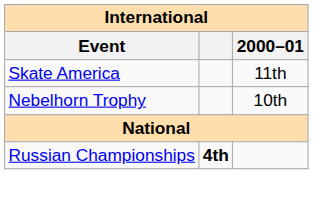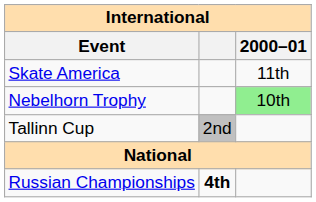Nebelhorn Trophy | 2000–01: no background -> lightgreen background
+ row: Tallinn Cup | 2nd
